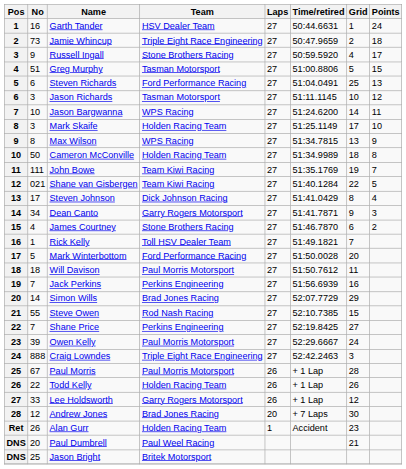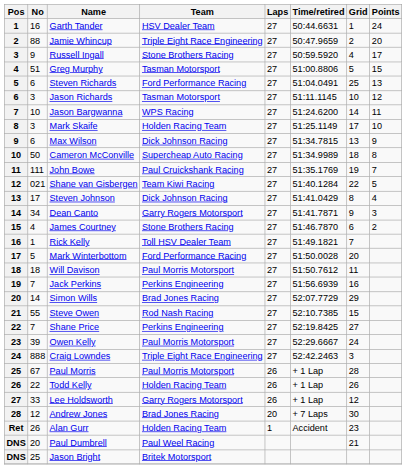Jamie Whincup | No: 73 -> 88
Jamie Whincup | Points: 18 -> 20
Max Wilson | No: 8 -> 6
Max Wilson | Team: WPS Racing -> Dick Johnson Racing
Cameron McConville | Team: Holden Racing Team -> Supercheap Auto Racing
John Bowe | Team: Team Kiwi Racing -> Paul Cruickshank Racing
